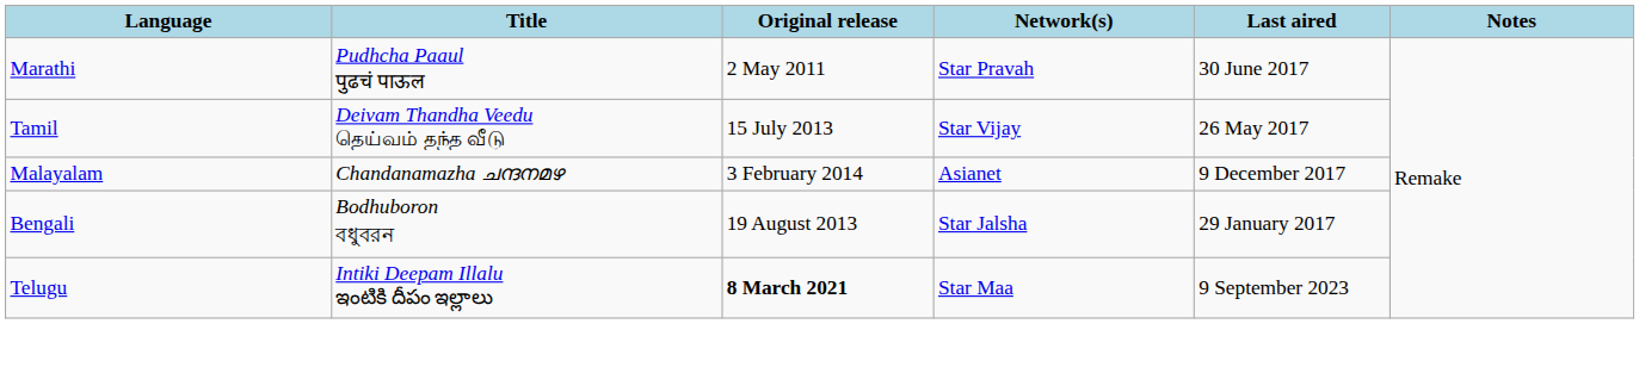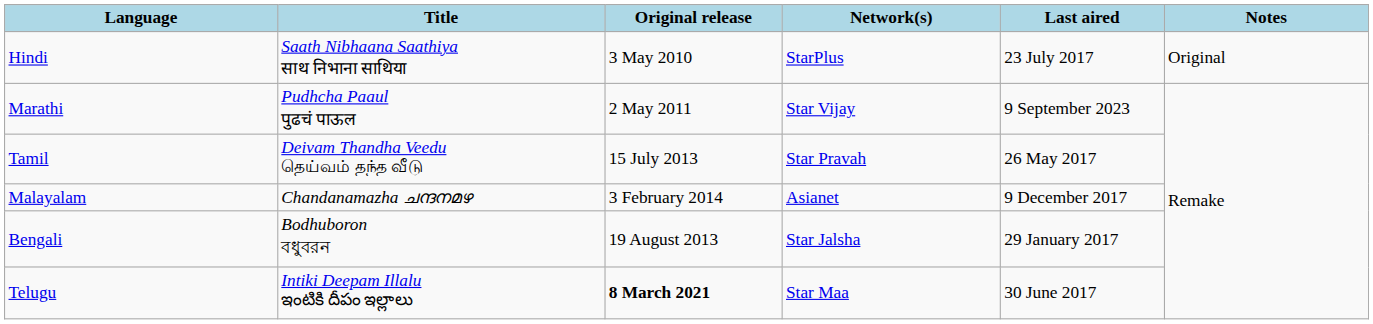+ row: Hindi | Saath Nibhaana Saathiya साथ निभाना साथिया | 3 May 2010 | StarPlus | 23 July 2017 | Original
Marathi | Network(s): Star Pravah -> Star Vijay
Marathi | Last aired: 30 June 2017 -> 9 September 2023
Tamil | Network(s): Star Vijay -> Star Pravah
Telugu | Last aired: 9 September 2023 -> 30 June 2017
